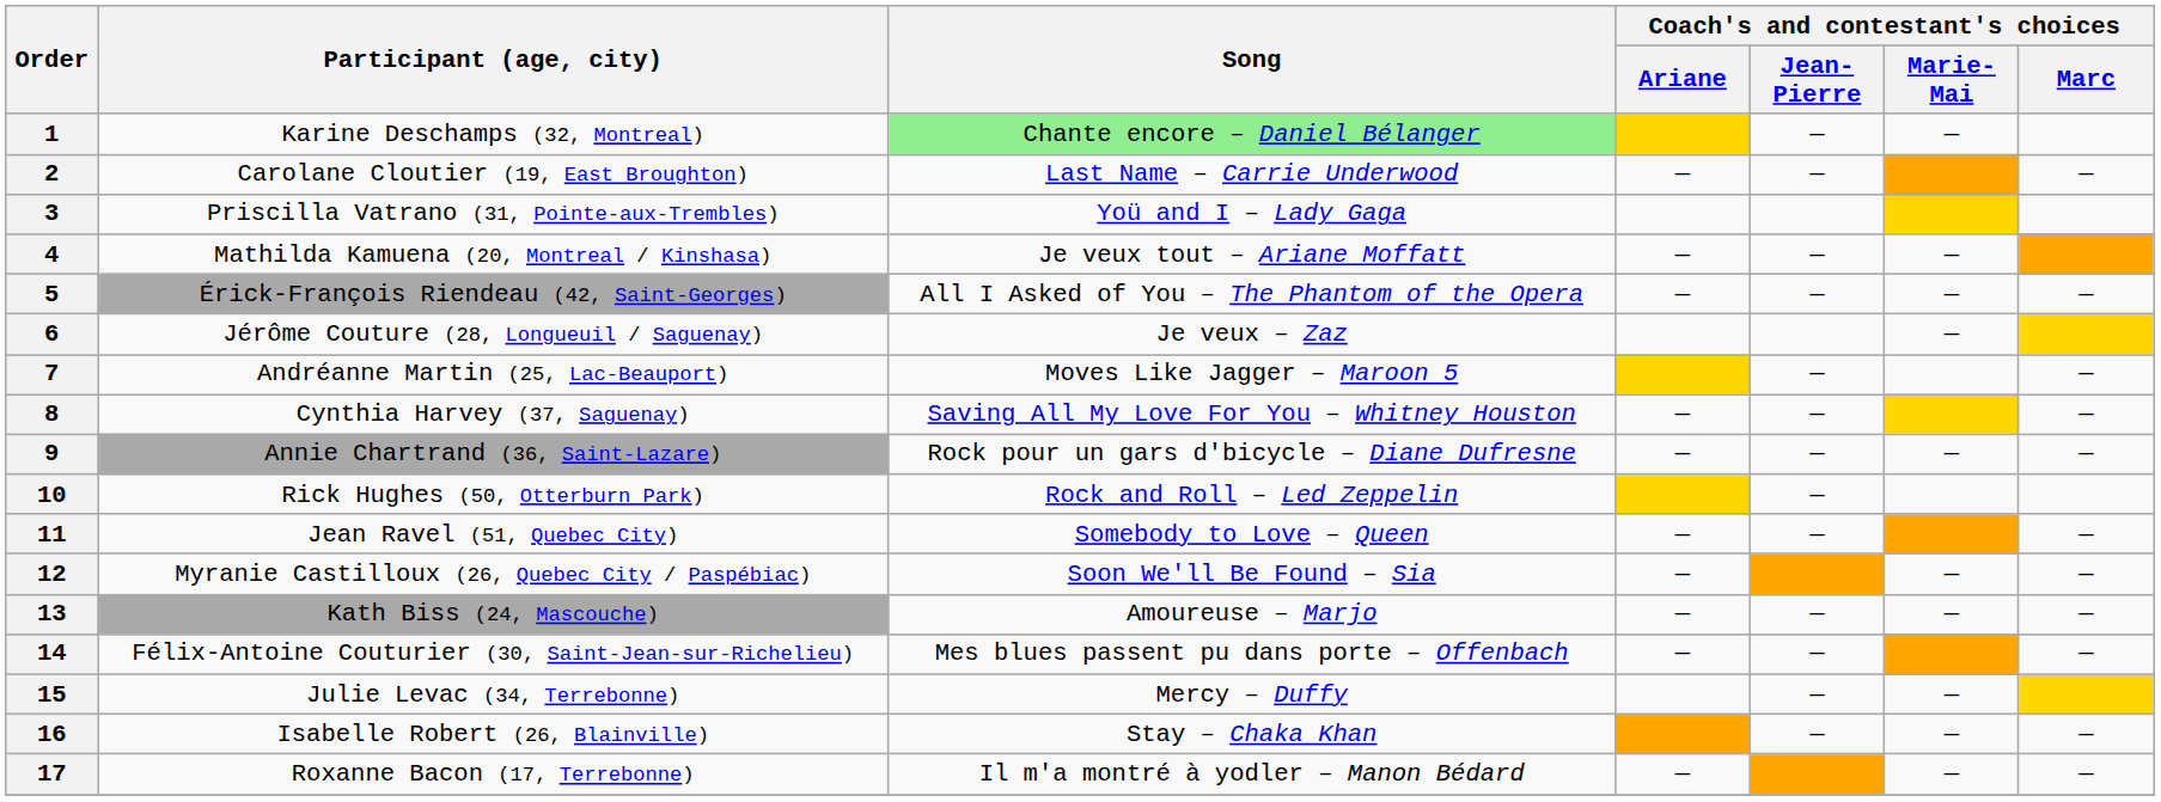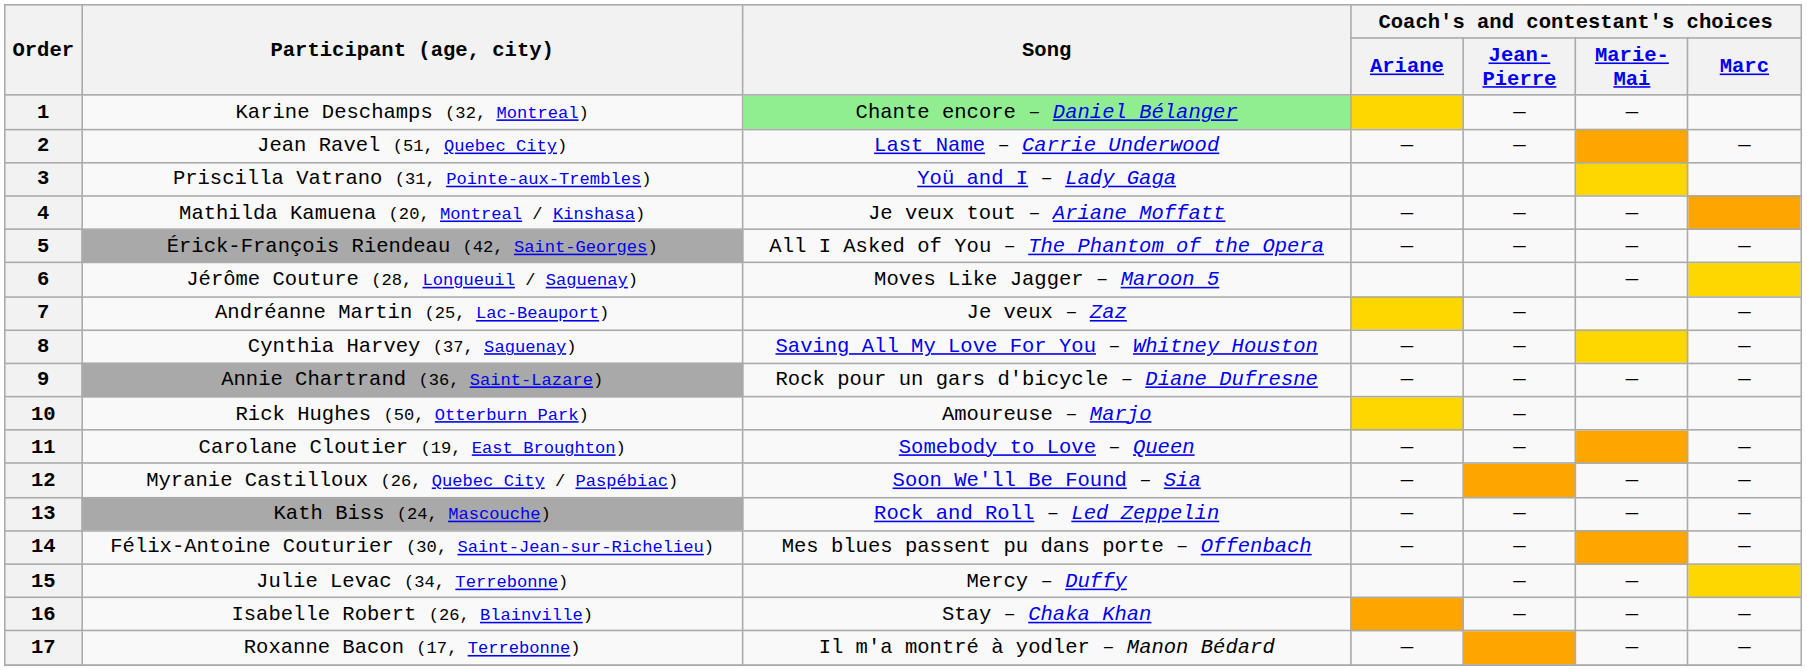2 | Participant (age, city): Carolane Cloutier (19, East Broughton) -> Jean Ravel (51, Quebec City)
6 | Song: Je veux – Zaz -> Moves Like Jagger – Maroon 5
7 | Song: Moves Like Jagger – Maroon 5 -> Je veux – Zaz
10 | Song: Rock and Roll – Led Zeppelin -> Amoureuse – Marjo
11 | Participant (age, city): Jean Ravel (51, Quebec City) -> Carolane Cloutier (19, East Broughton)
13 | Song: Amoureuse – Marjo -> Rock and Roll – Led Zeppelin
